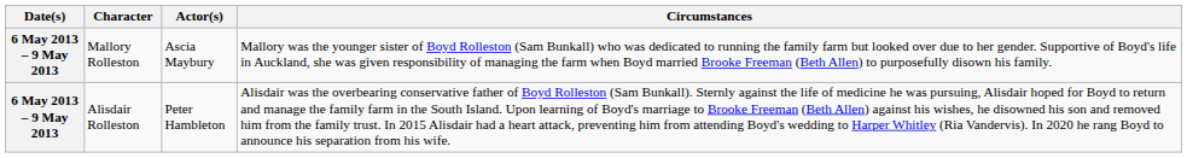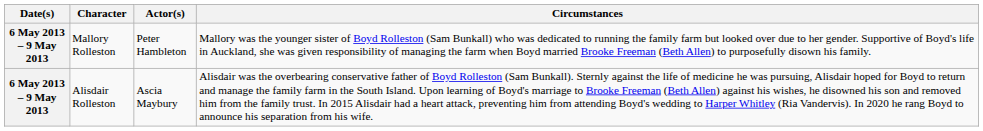Mallory Rolleston | Actor(s): Ascia Maybury -> Peter Hambleton
Alisdair Rolleston | Actor(s): Peter Hambleton -> Ascia Maybury
